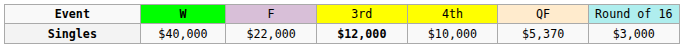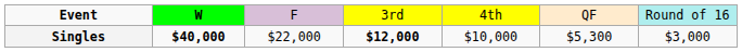Singles | column 2: normal -> bold
Singles | column 6: $5,370 -> $5,300
